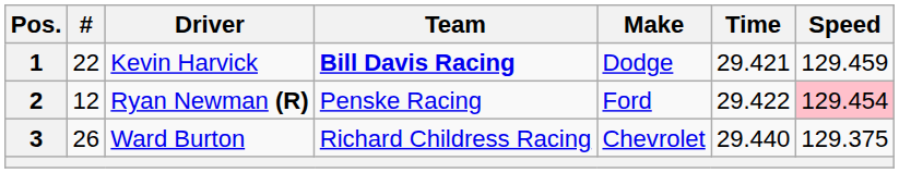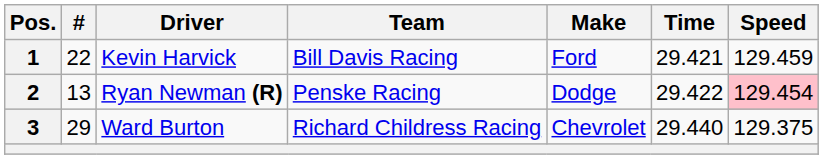1 | Team: bold -> normal
1 | Make: Dodge -> Ford
2 | #: 12 -> 13
2 | Make: Ford -> Dodge
3 | #: 26 -> 29
